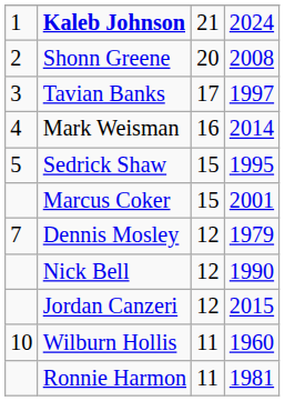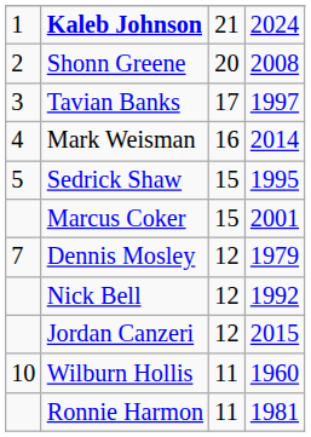Nick Bell | column 4: 1990 -> 1992
